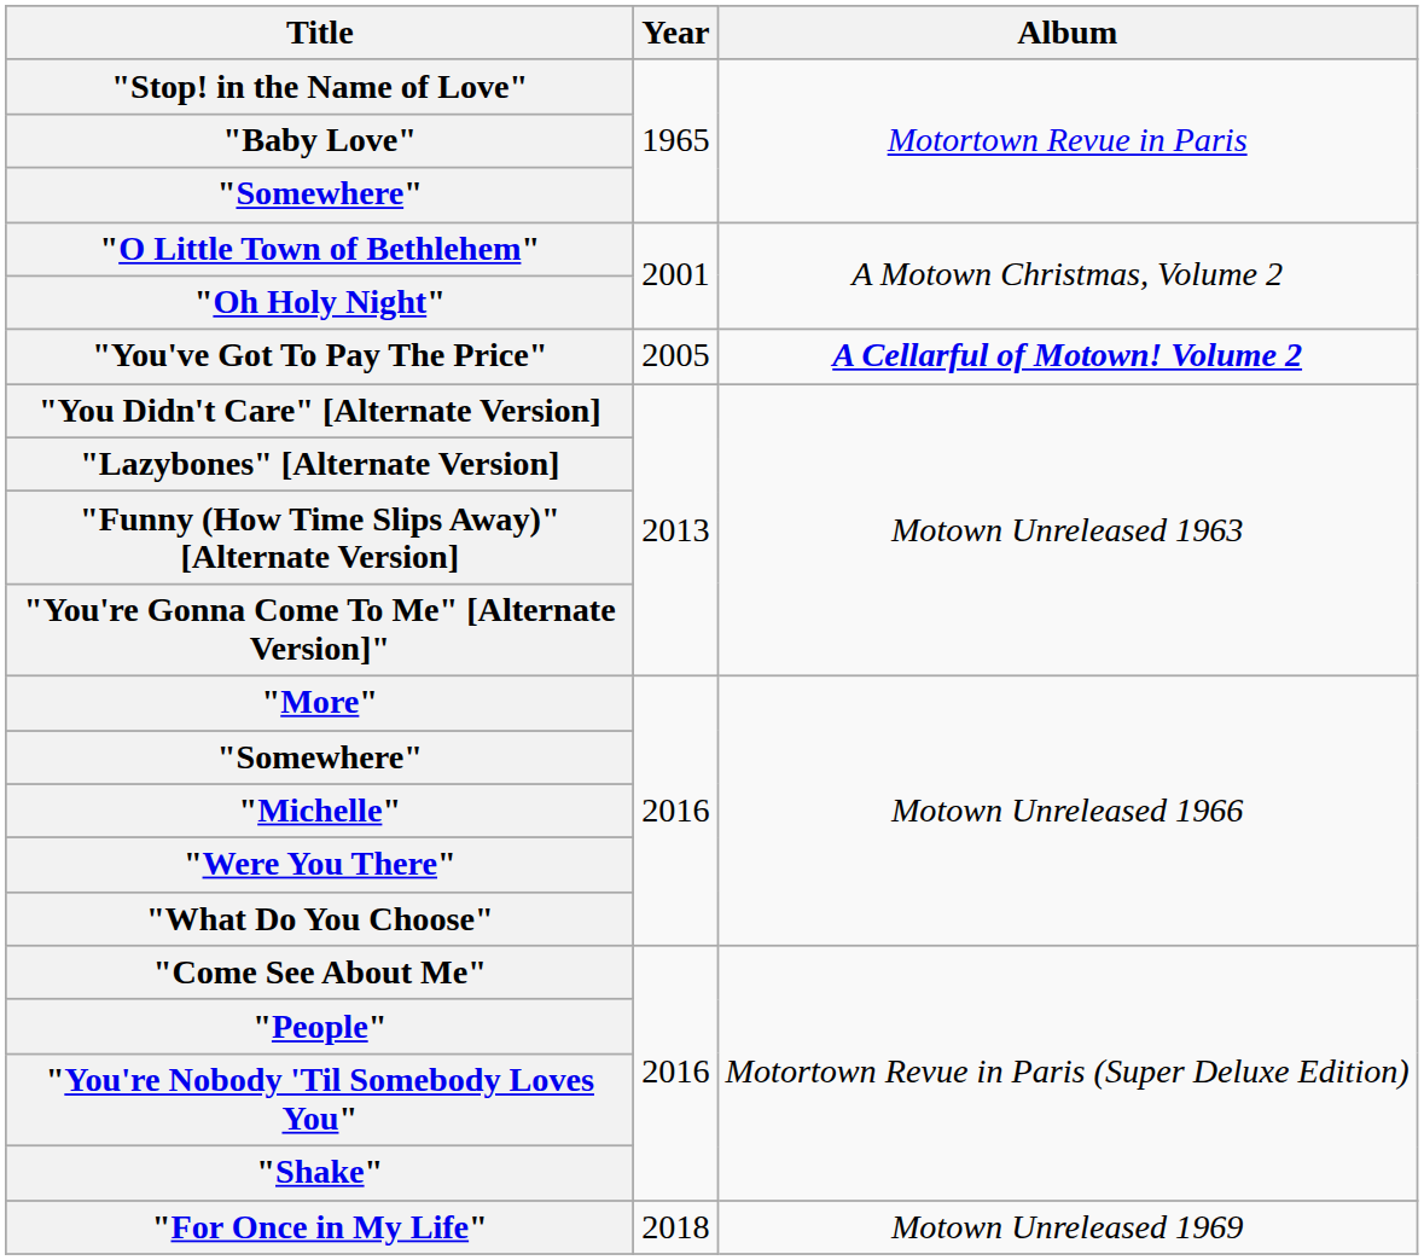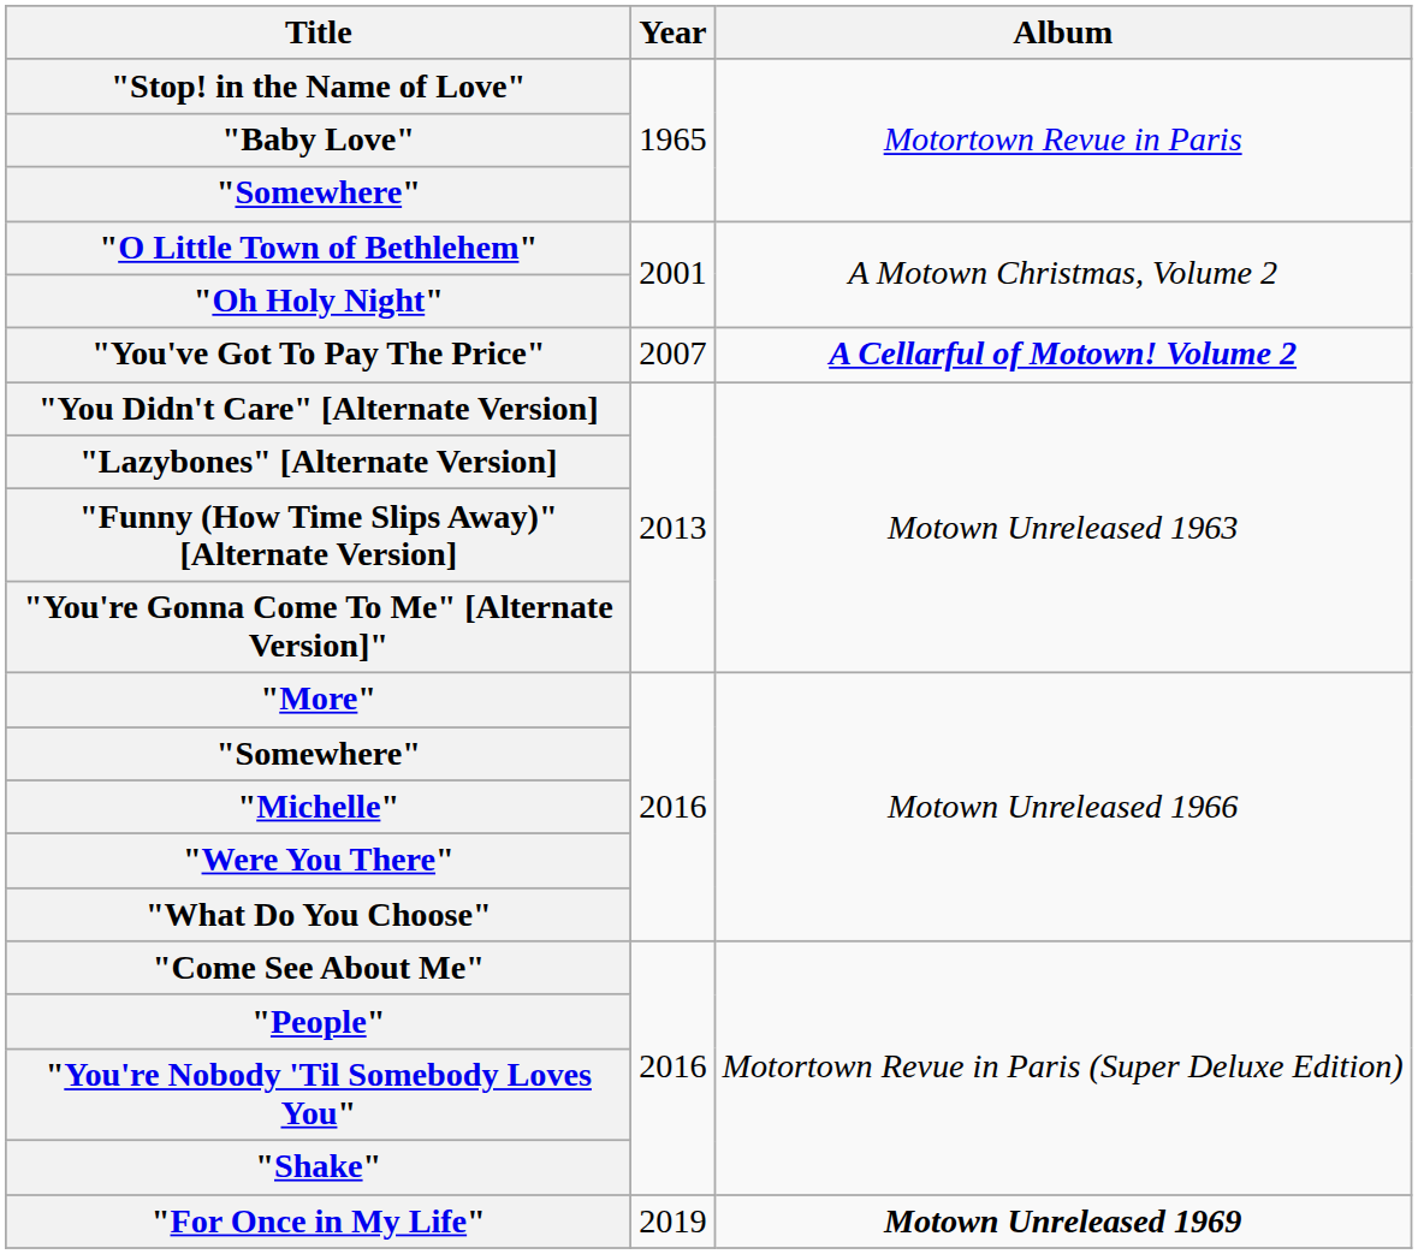"You've Got To Pay The Price" | Year: 2005 -> 2007
"For Once in My Life" | Year: 2018 -> 2019
"For Once in My Life" | Album: normal -> bold
